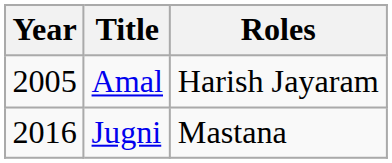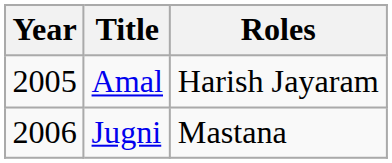Jugni | Year: 2016 -> 2006
